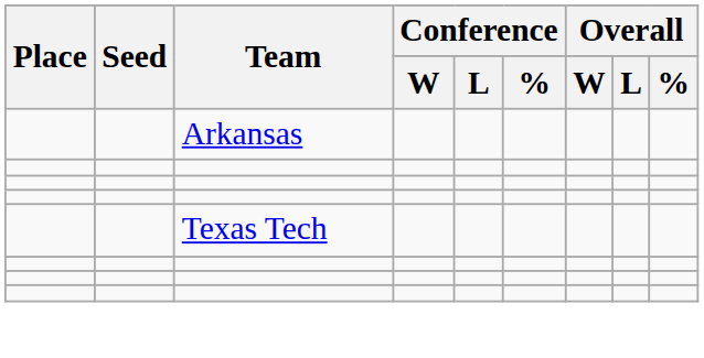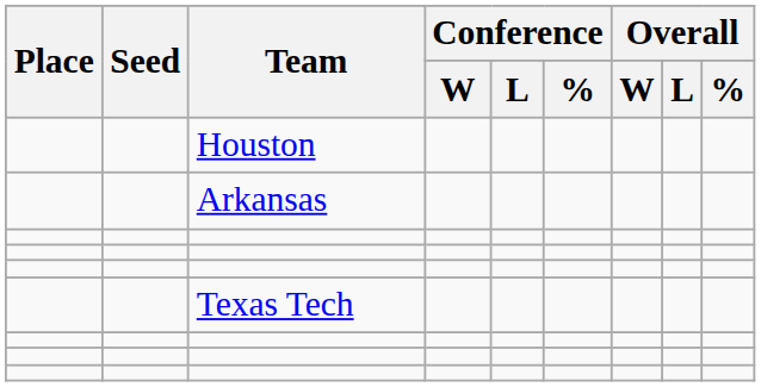+ row: Houston
